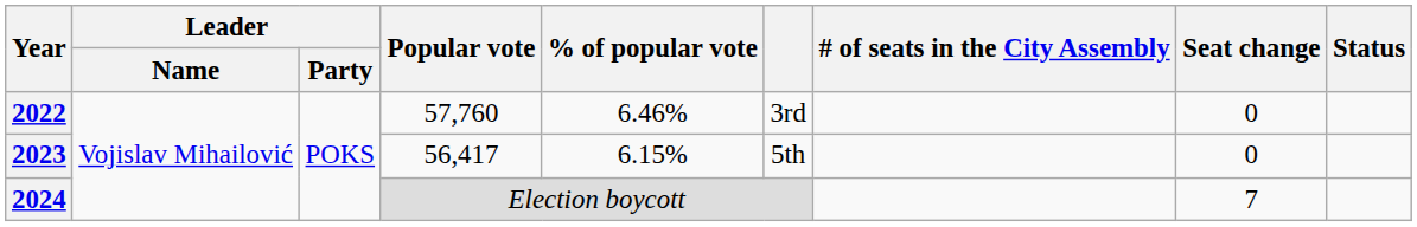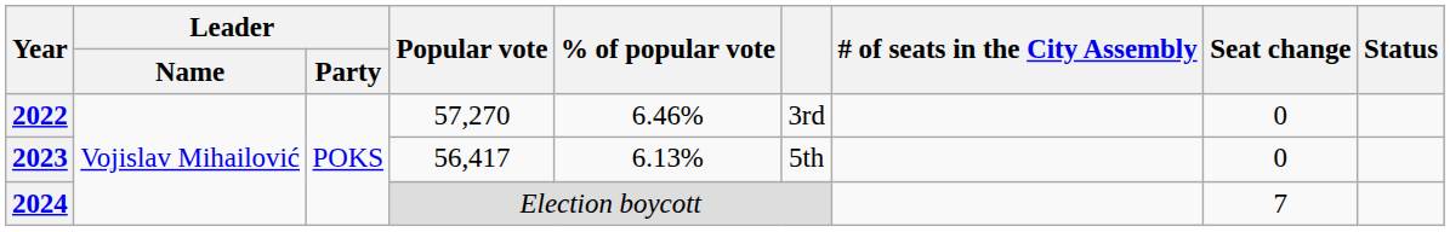2022 | Popular vote: 57,760 -> 57,270
2023 | % of popular vote: 6.15% -> 6.13%
